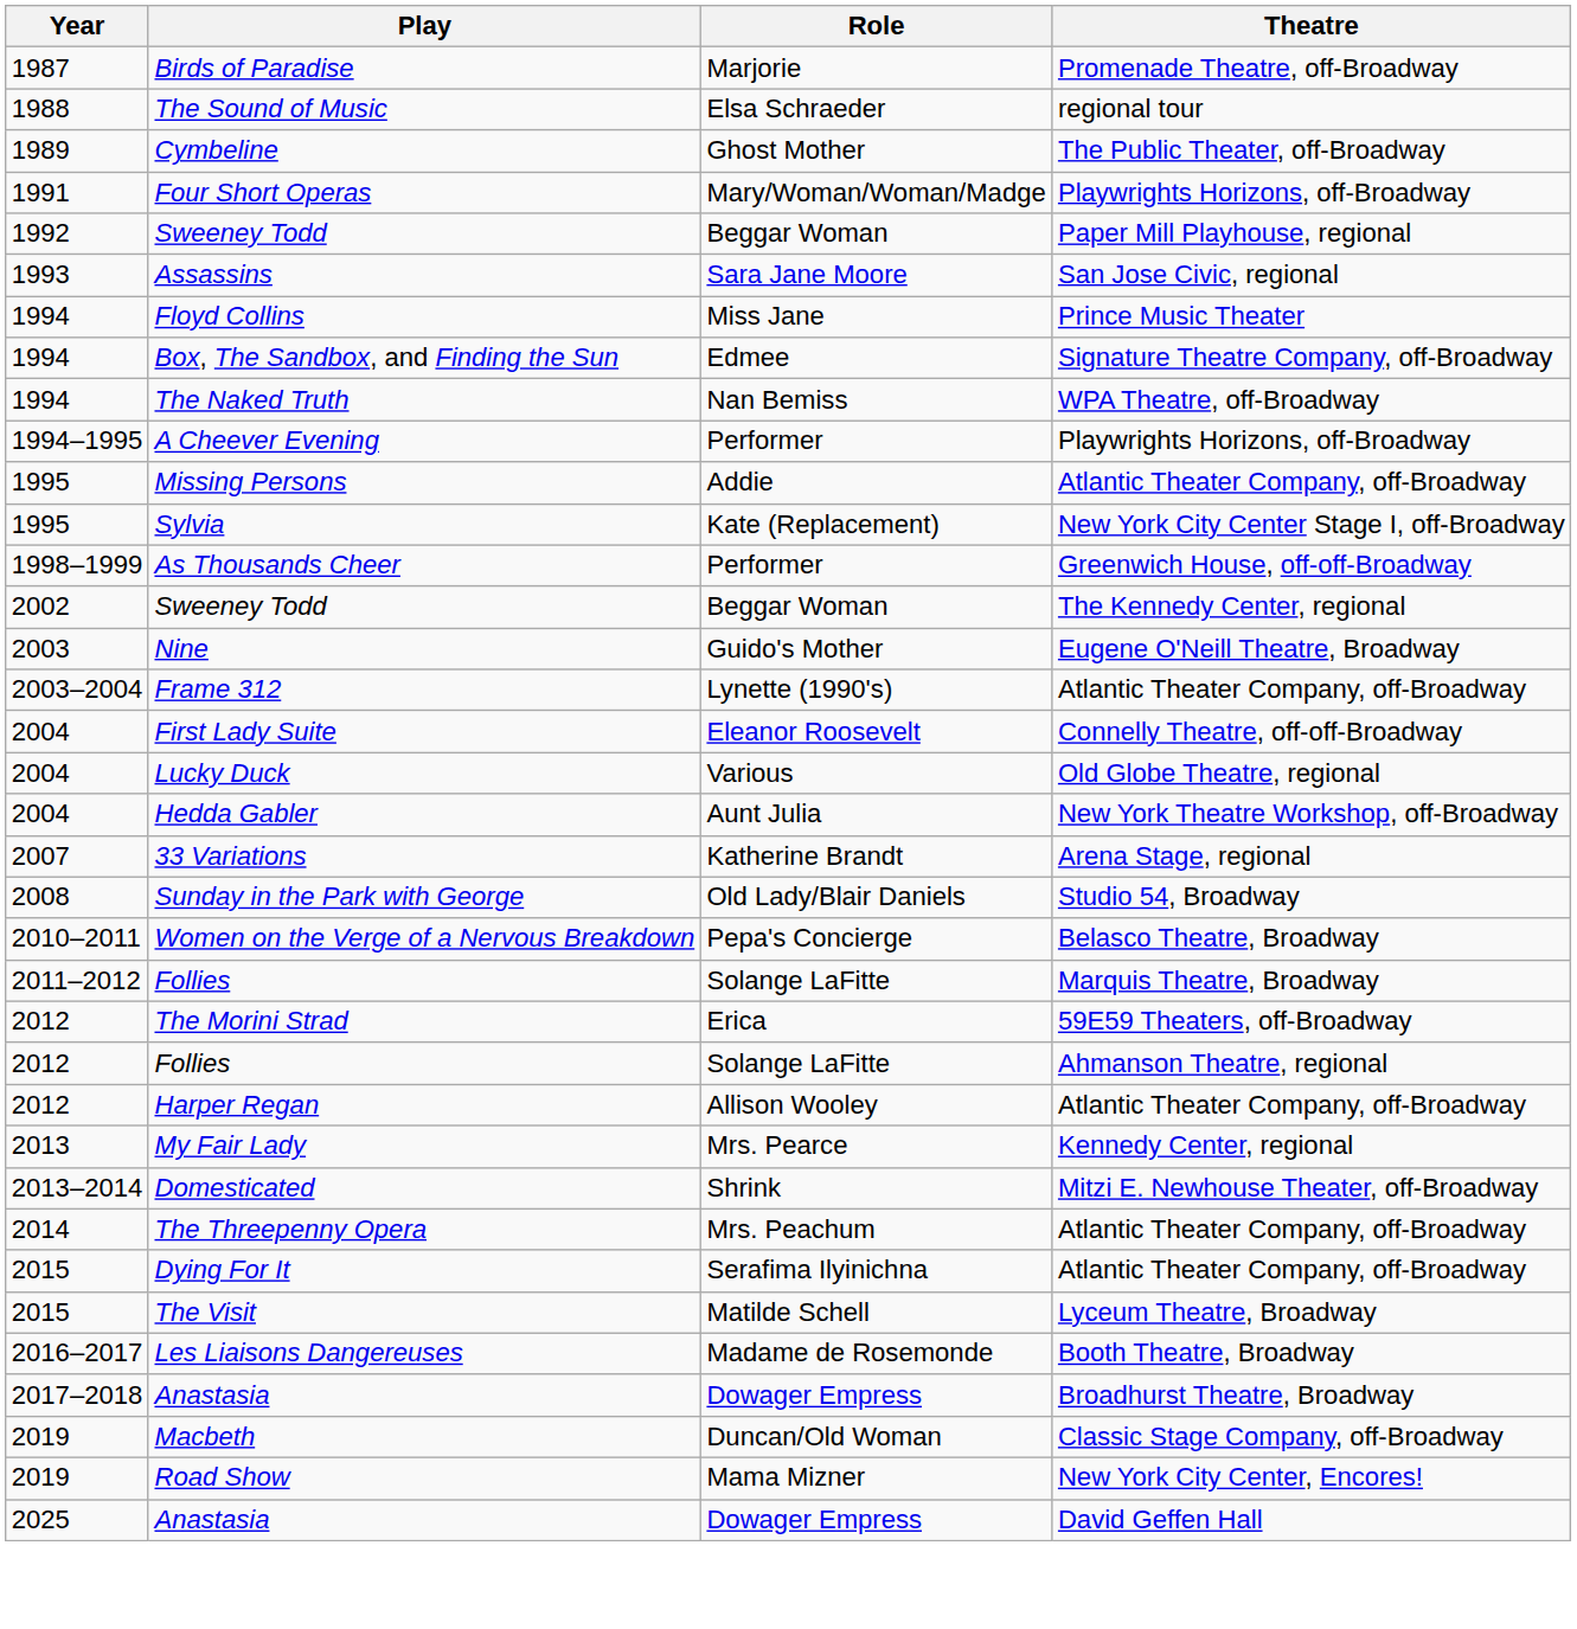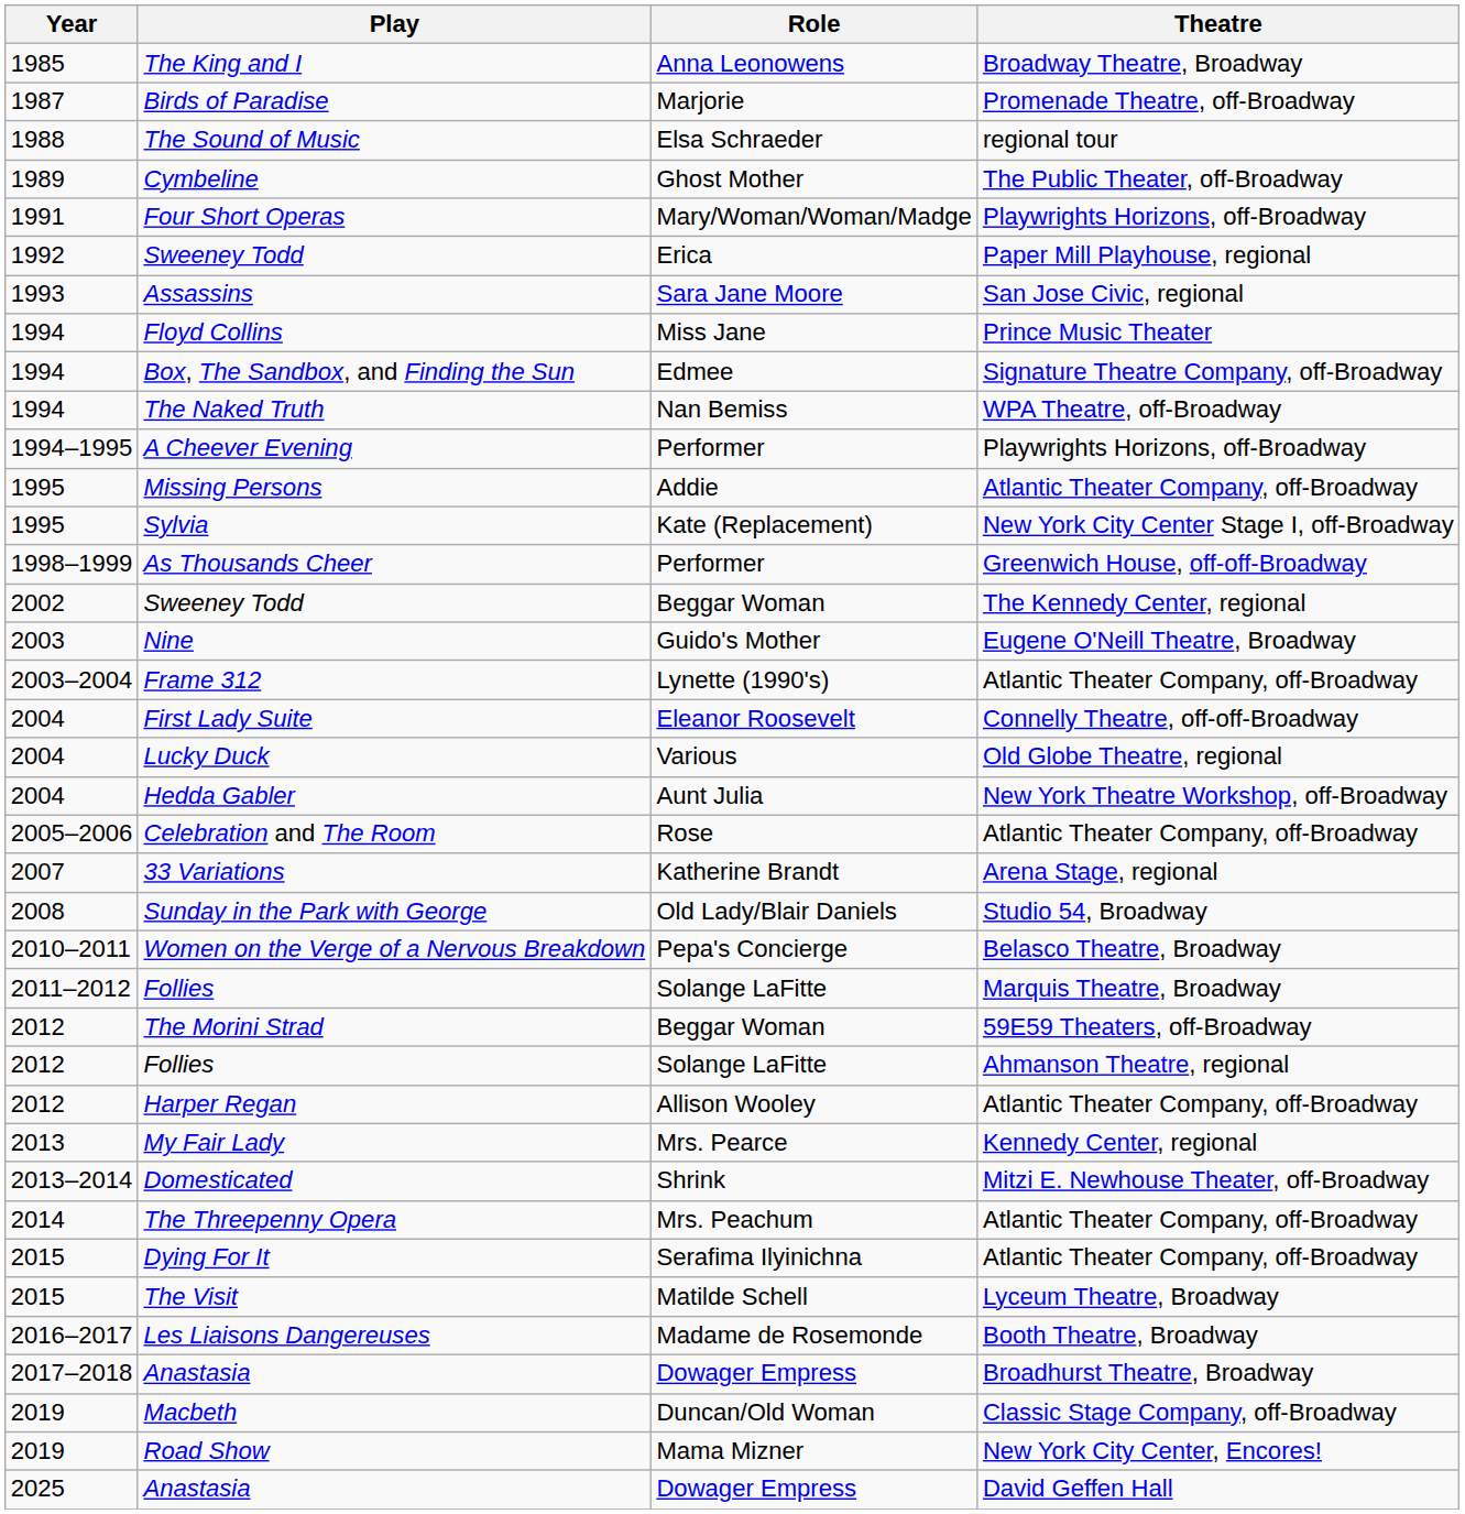+ row: 1985 | The King and I | Anna Leonowens | Broadway Theatre, Broadway
Sweeney Todd / Paper Mill Playhouse, regional | Role: Beggar Woman -> Erica
+ row: 2005–2006 | Celebration and The Room | Rose | Atlantic Theater Company, off-Broadway
The Morini Strad | Role: Erica -> Beggar Woman
